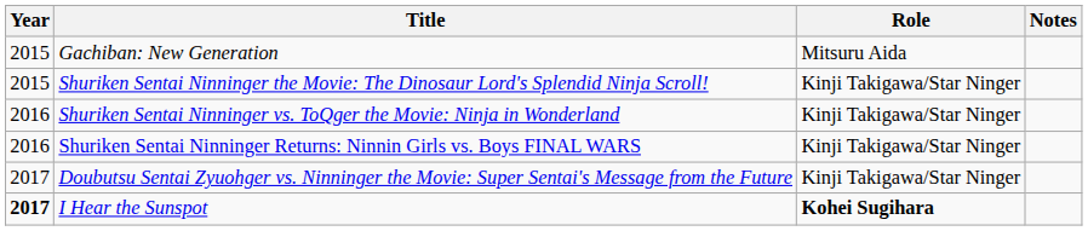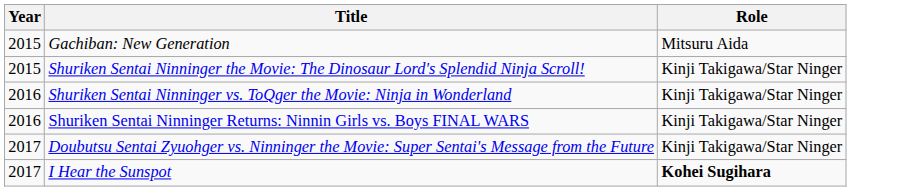- column: Notes
I Hear the Sunspot | Year: bold -> normal
